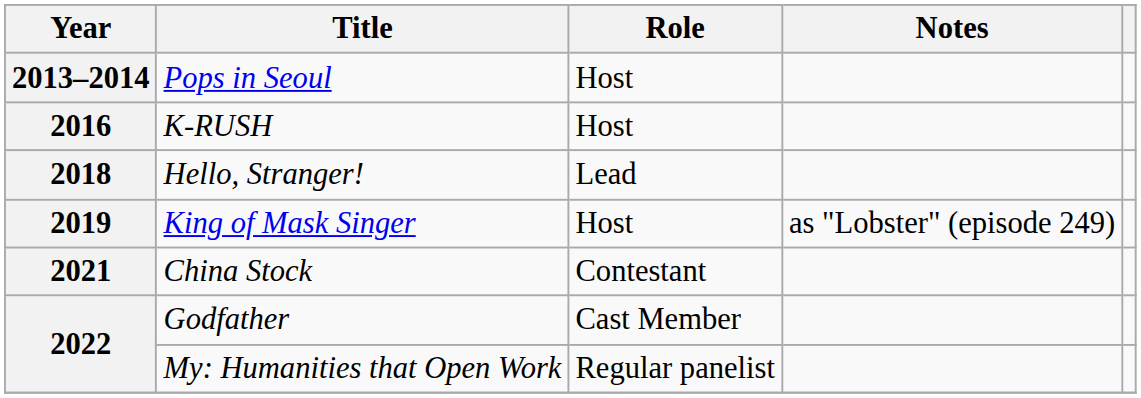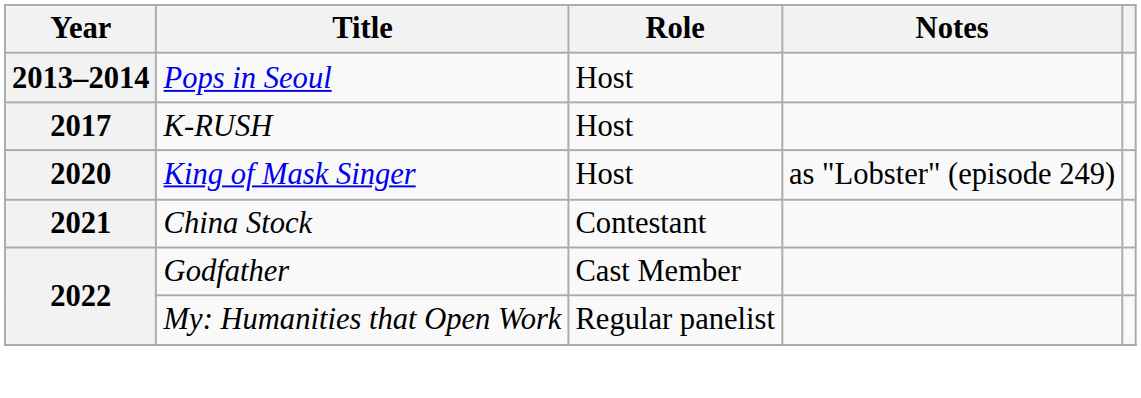K-RUSH | Year: 2016 -> 2017
- row: 2018 | Hello, Stranger! | Lead
King of Mask Singer | Year: 2019 -> 2020
